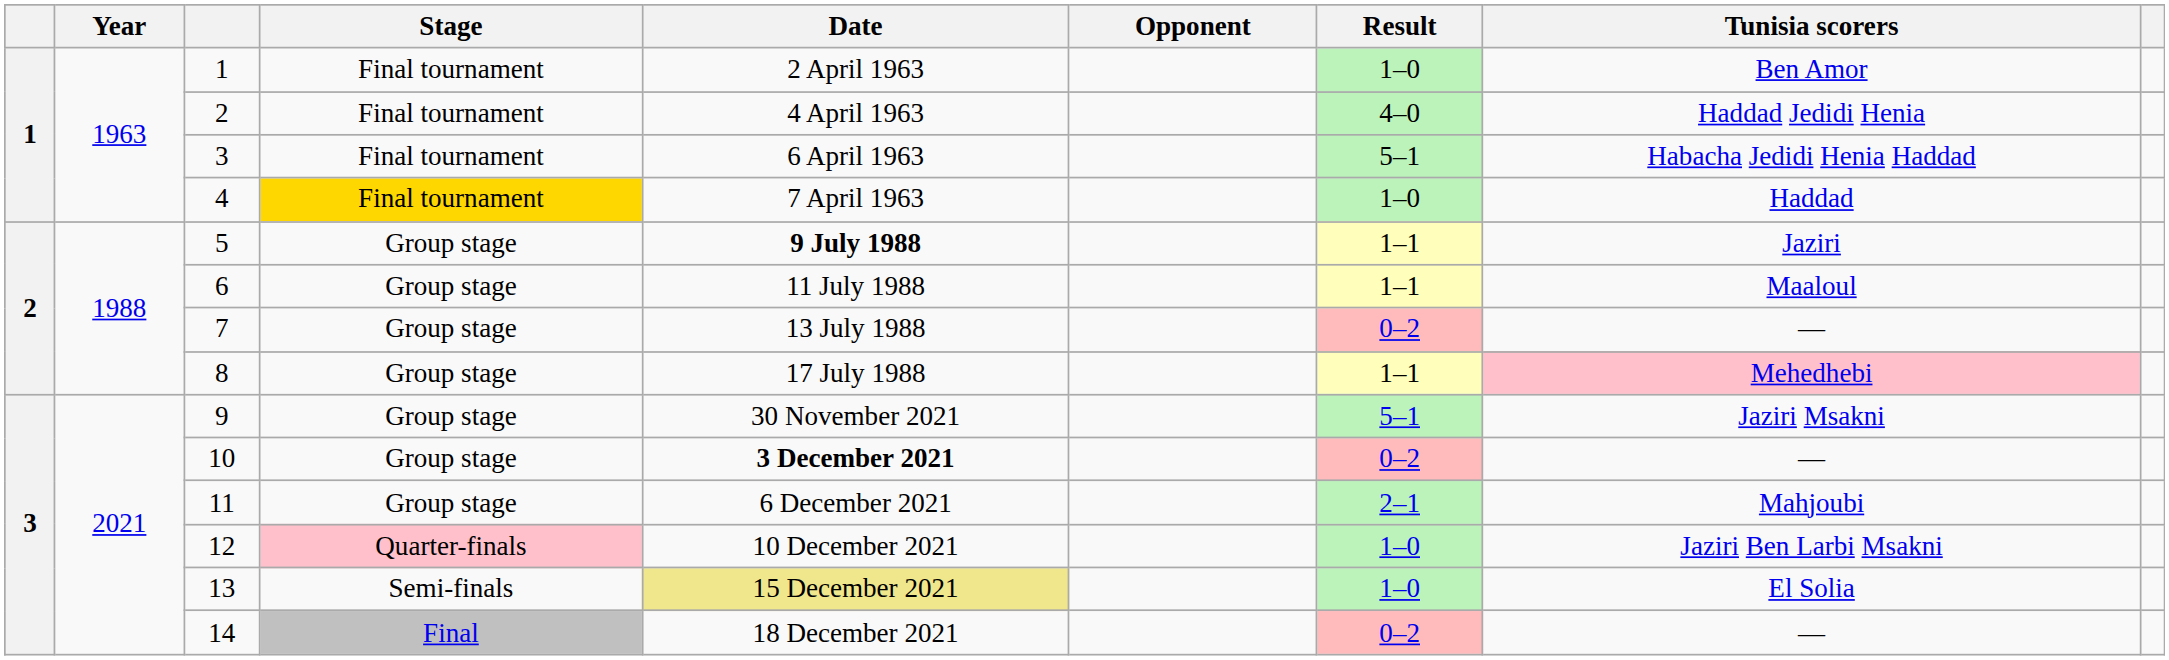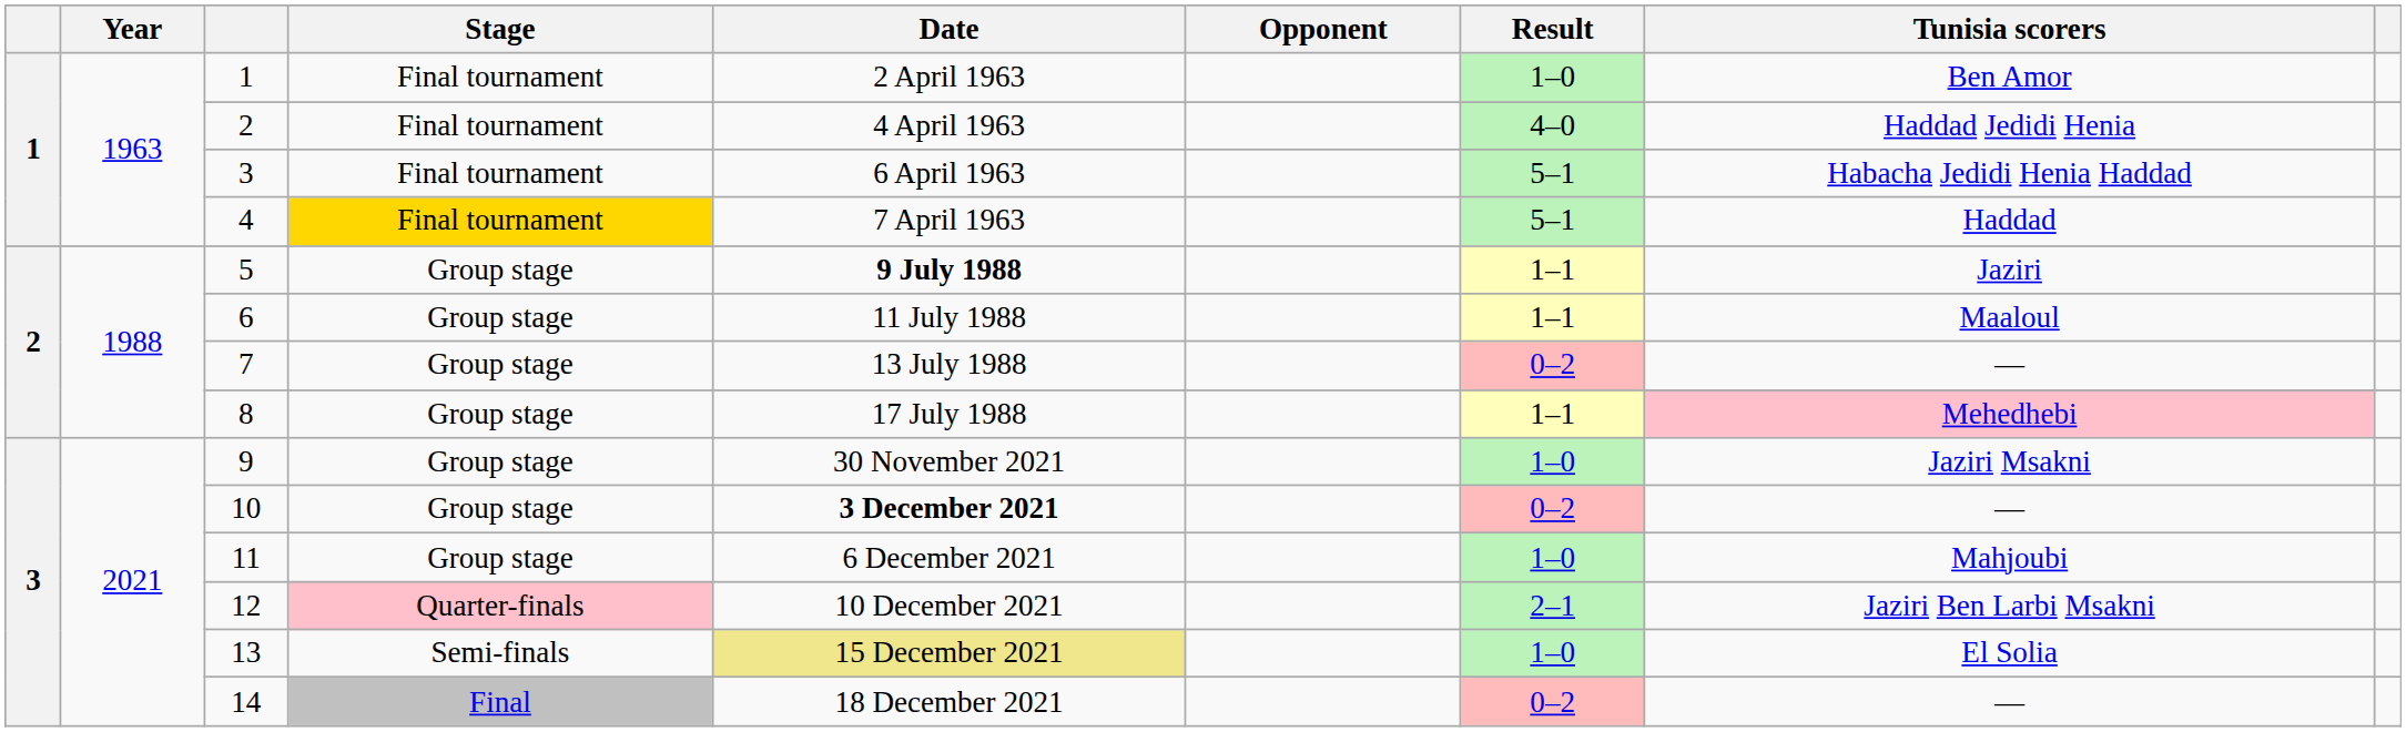4 | Result: 1–0 -> 5–1
9 | Result: 5–1 -> 1–0
11 | Result: 2–1 -> 1–0
12 | Result: 1–0 -> 2–1
